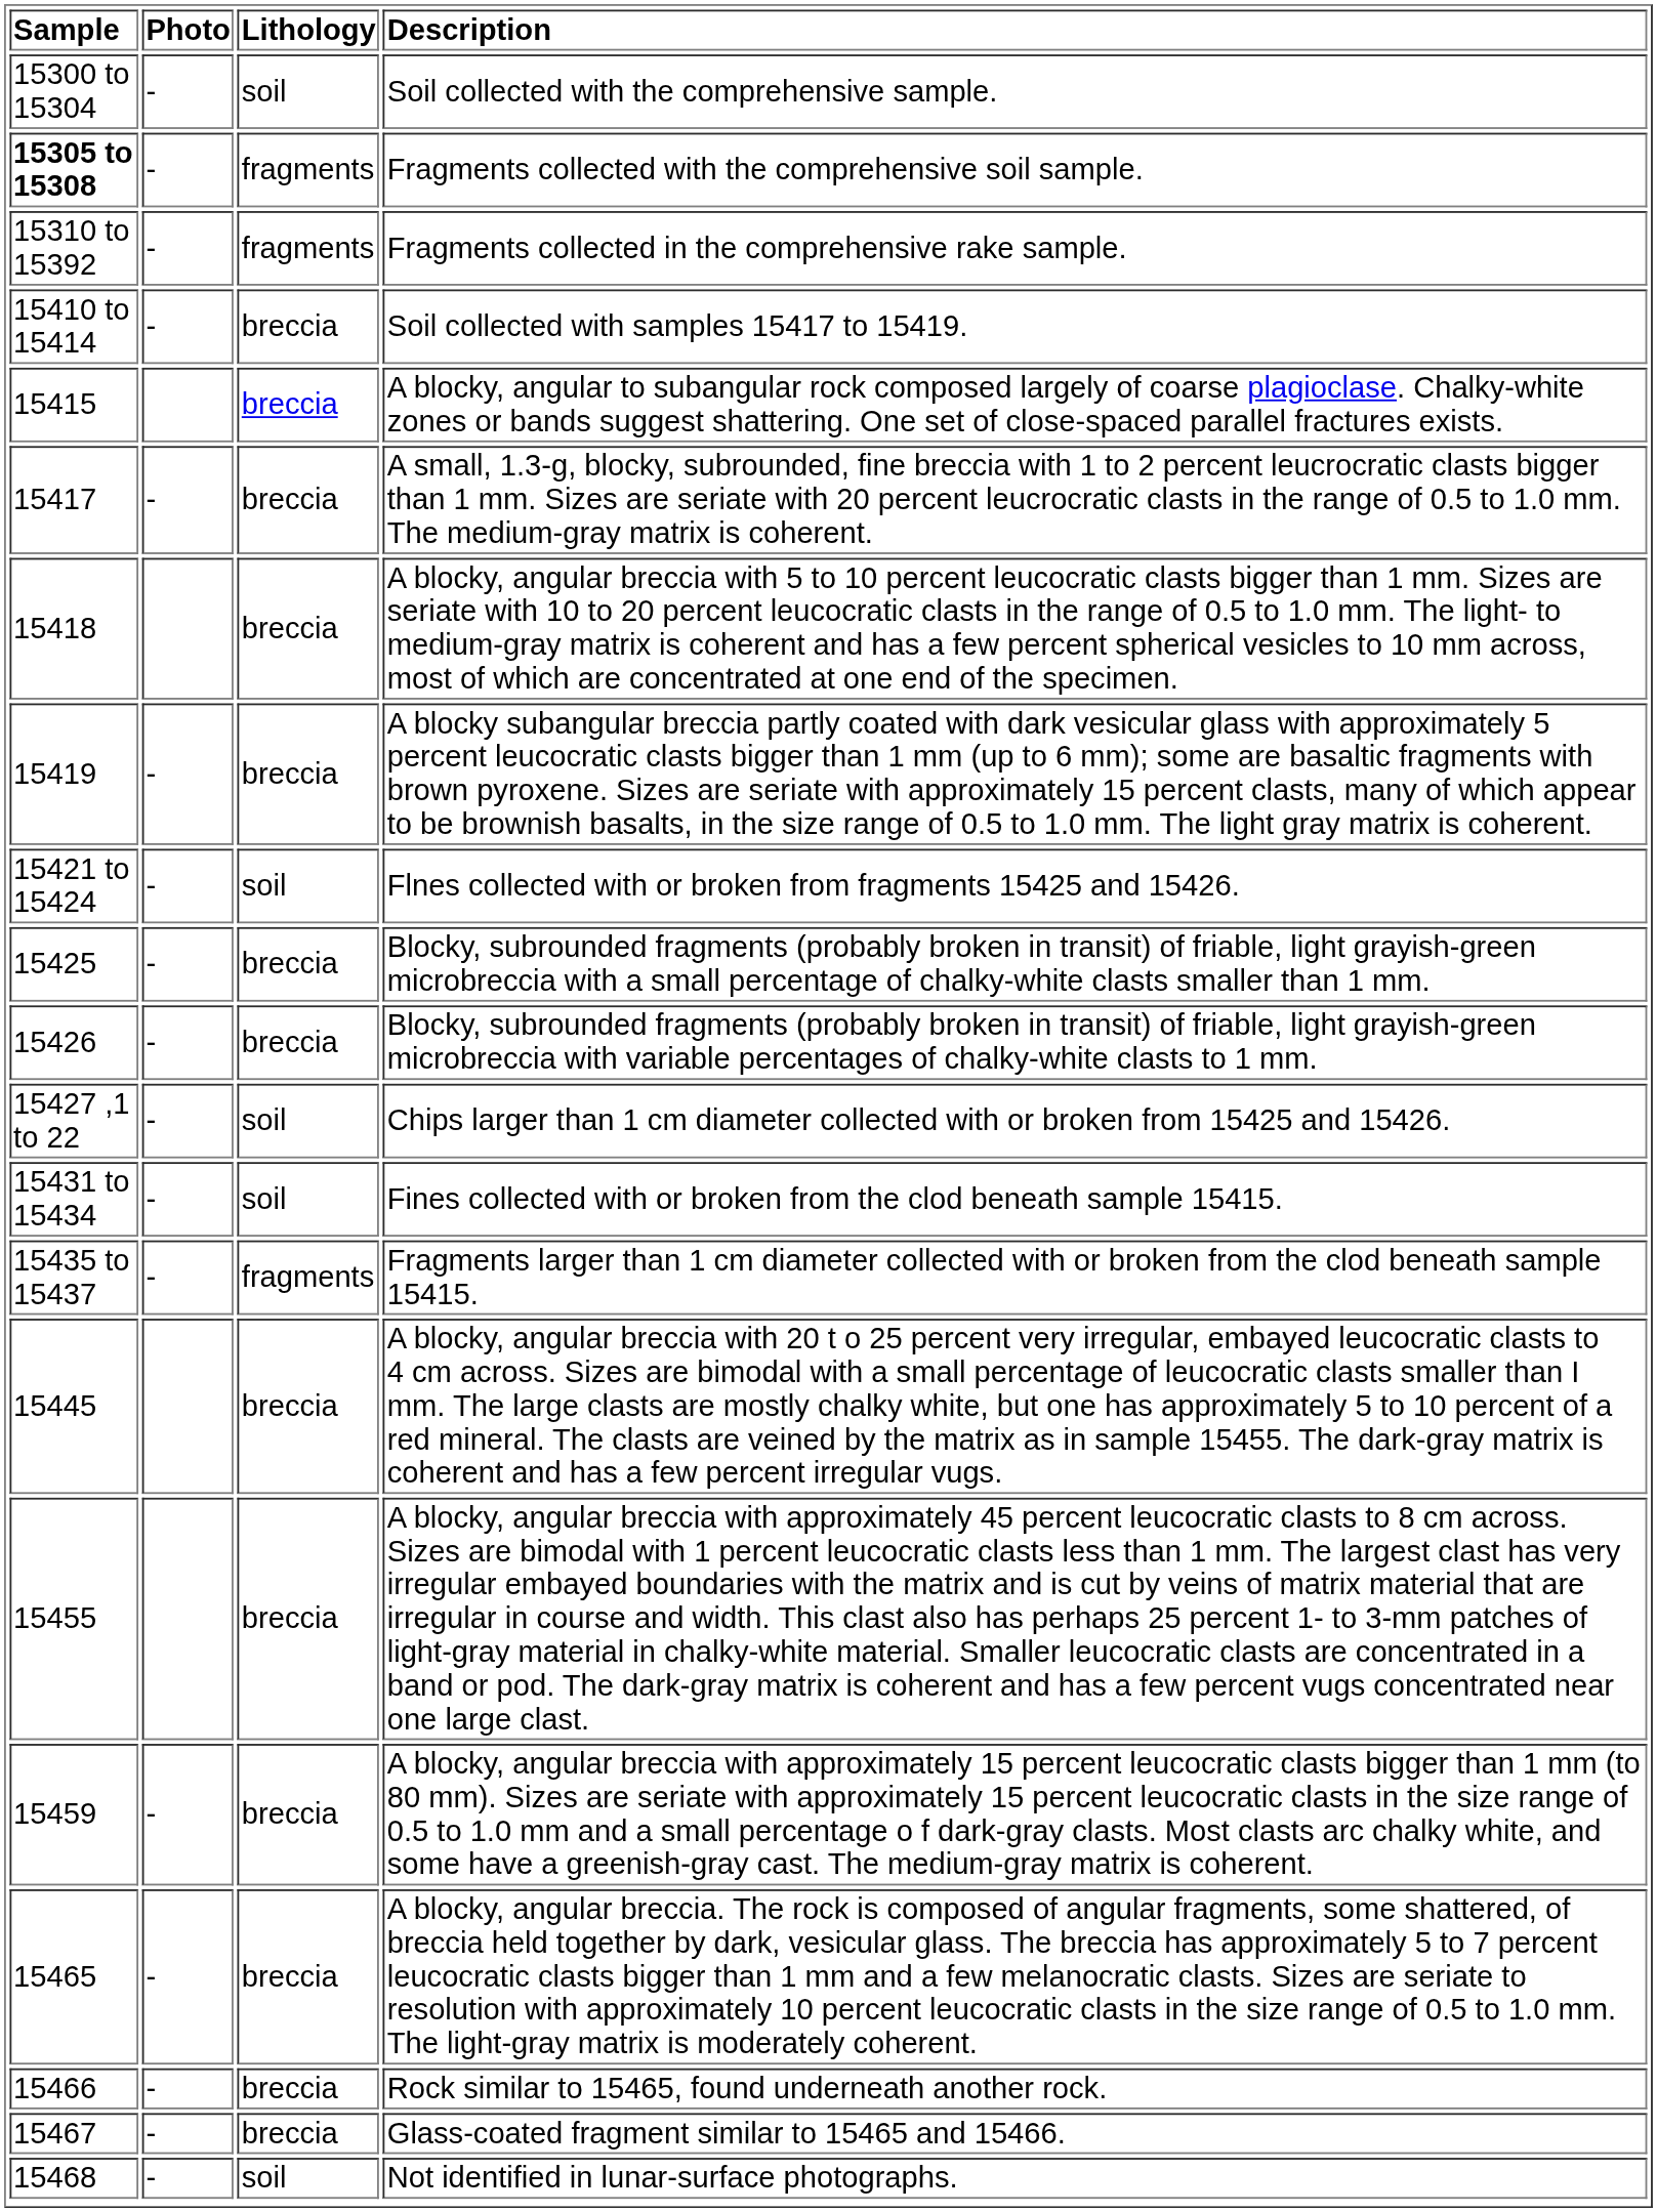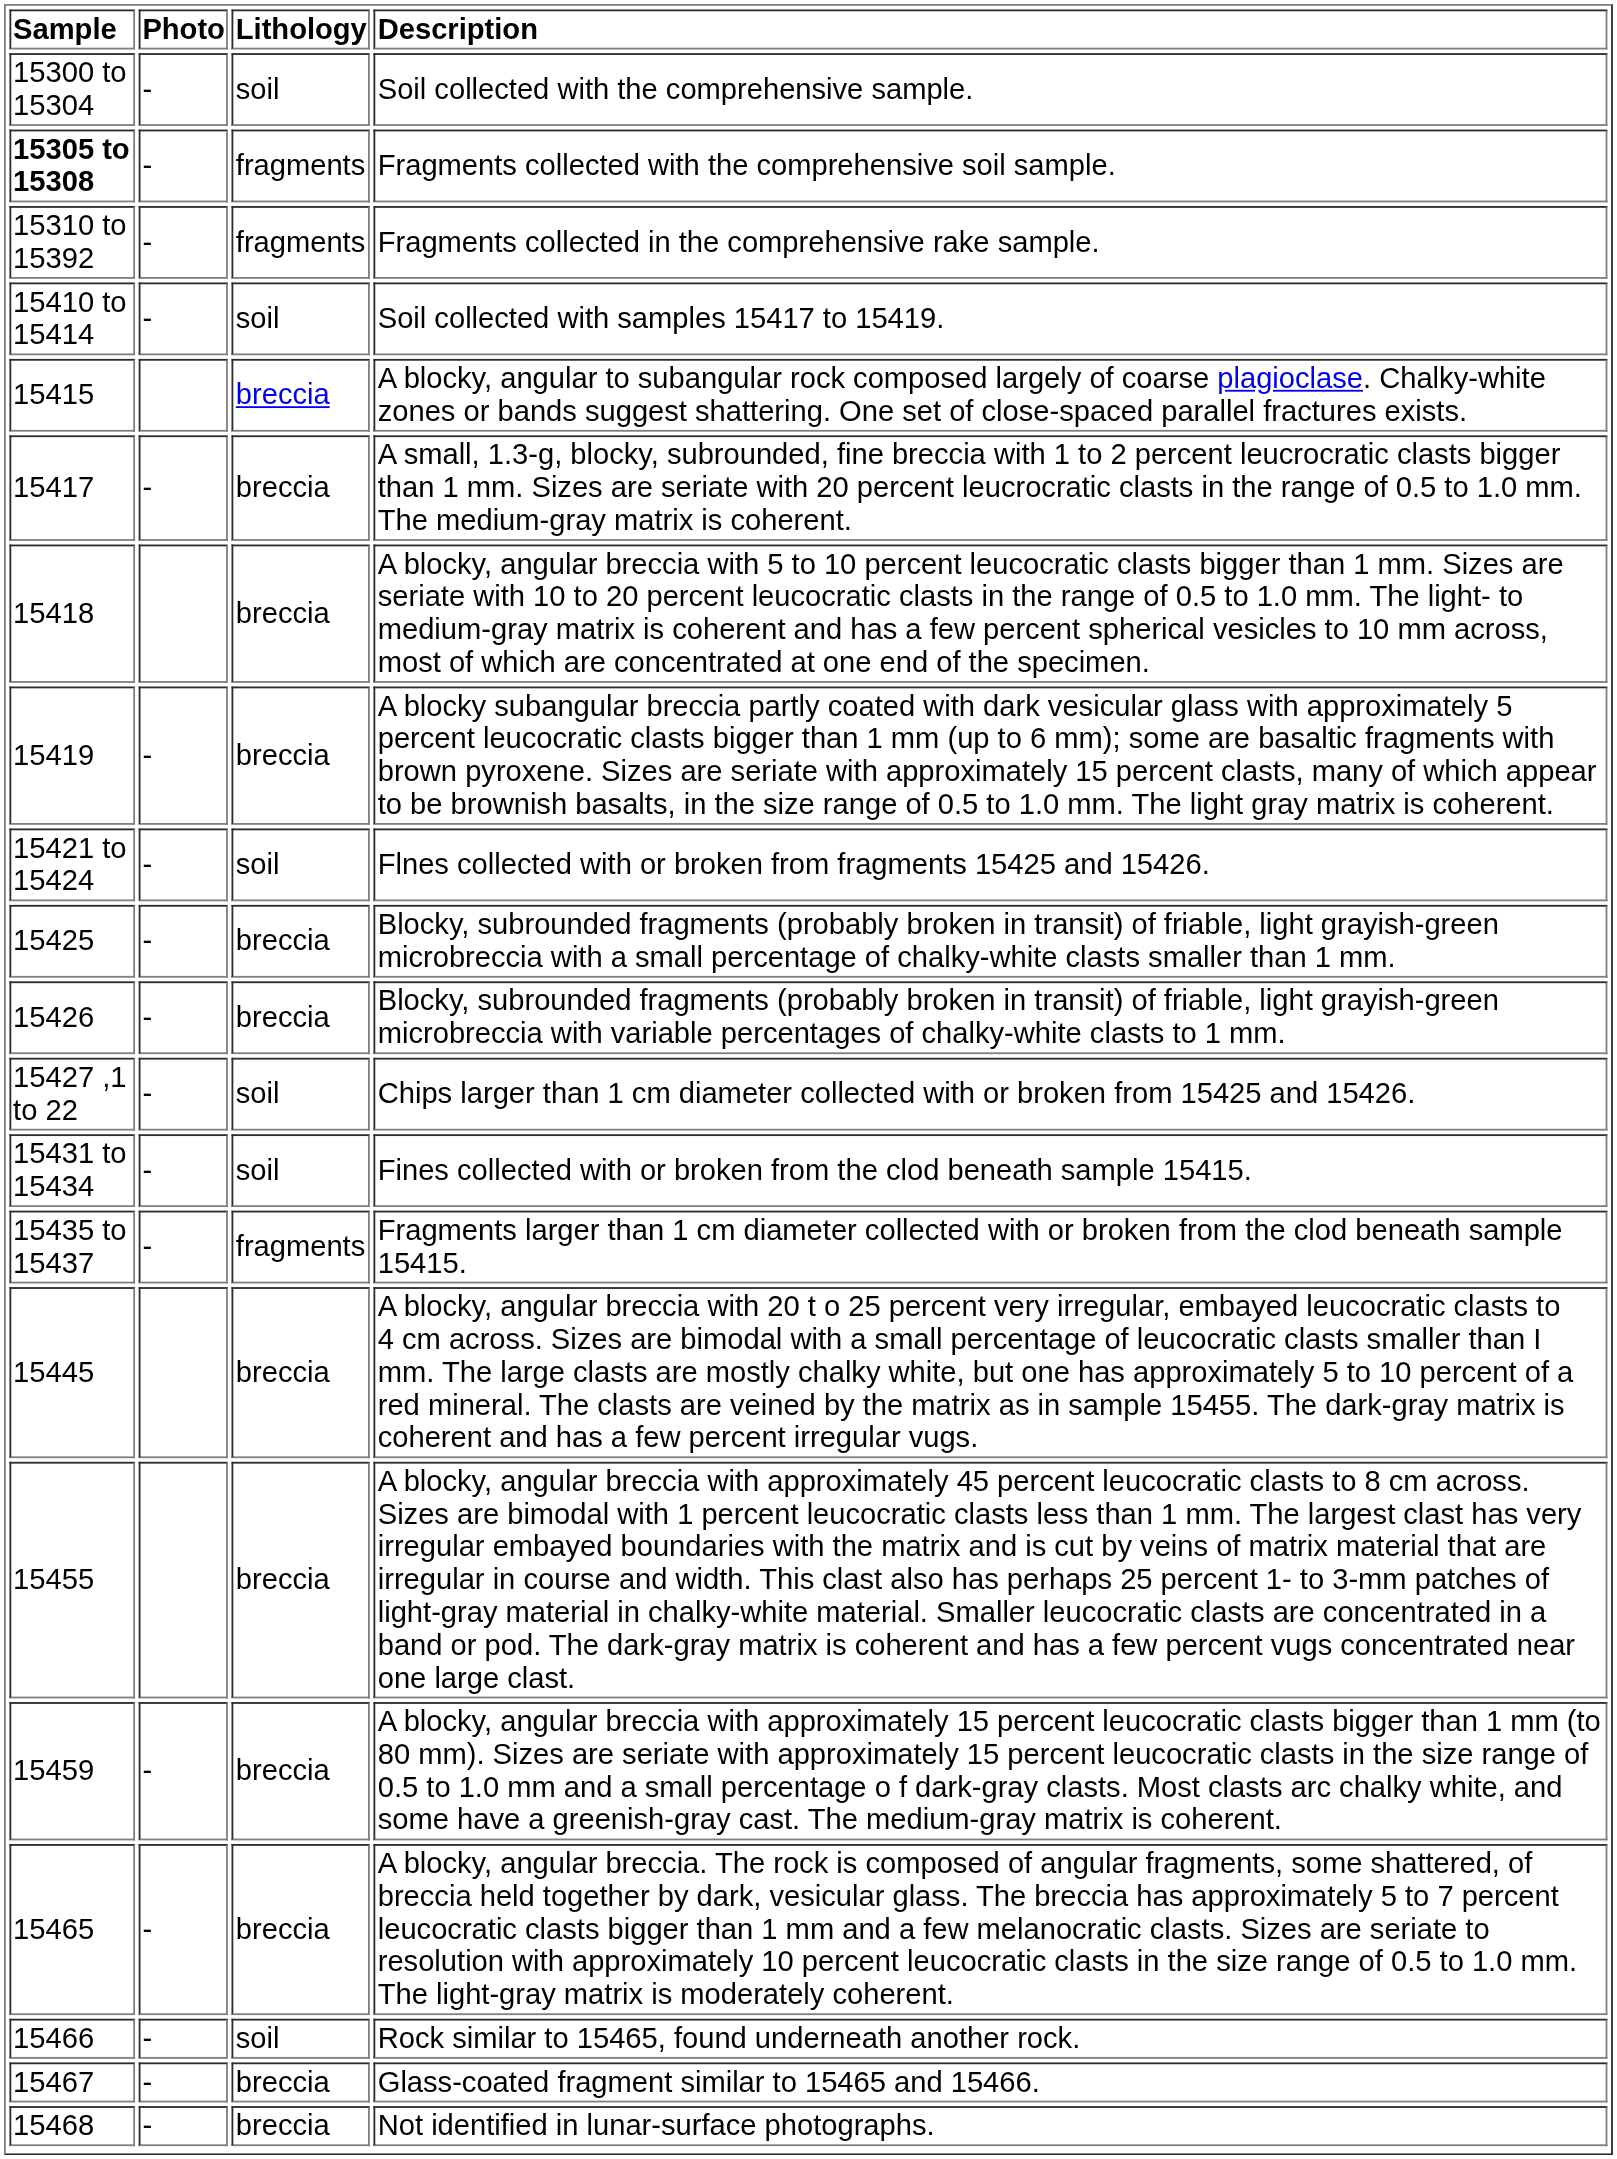Soil collected with samples 15417 to 15419. | Lithology: breccia -> soil
Rock similar to 15465, found underneath another rock. | Lithology: breccia -> soil
Not identified in lunar-surface photographs. | Lithology: soil -> breccia
